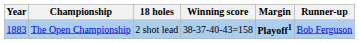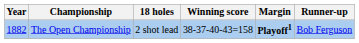The Open Championship | Year: 1883 -> 1882
